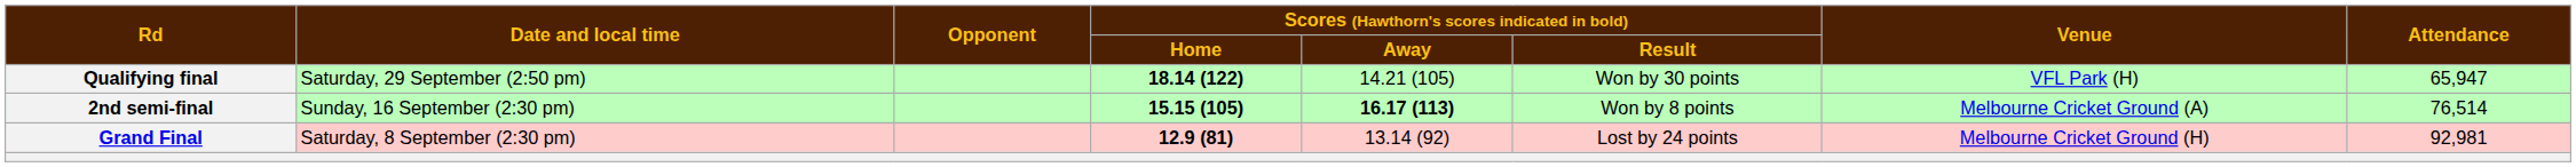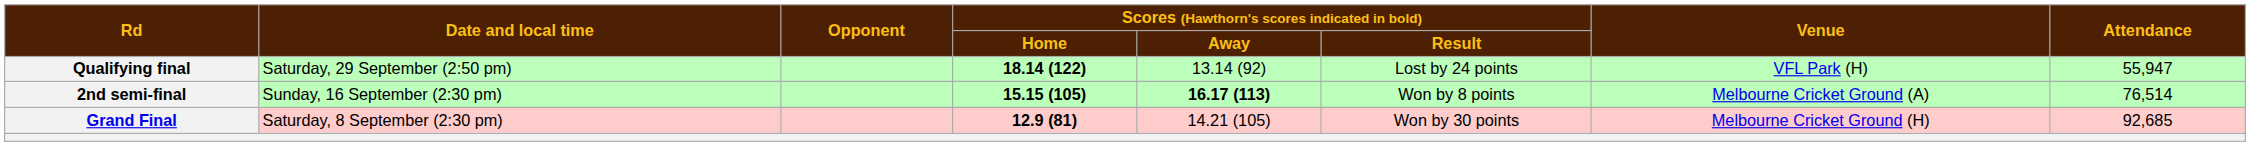Qualifying final | column 5: 14.21 (105) -> 13.14 (92)
Qualifying final | column 6: Won by 30 points -> Lost by 24 points
Qualifying final | column 8: 65,947 -> 55,947
Grand Final | column 5: 13.14 (92) -> 14.21 (105)
Grand Final | column 6: Lost by 24 points -> Won by 30 points
Grand Final | column 8: 92,981 -> 92,685
